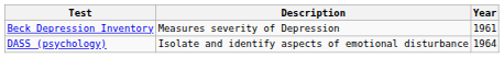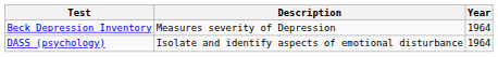Beck Depression Inventory | Year: 1961 -> 1964
